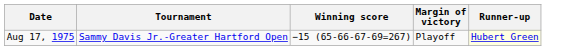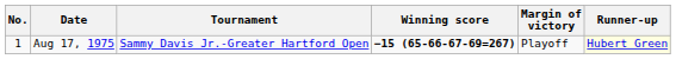+ column: No. | 1
Aug 17, 1975 | Winning score: normal -> bold
